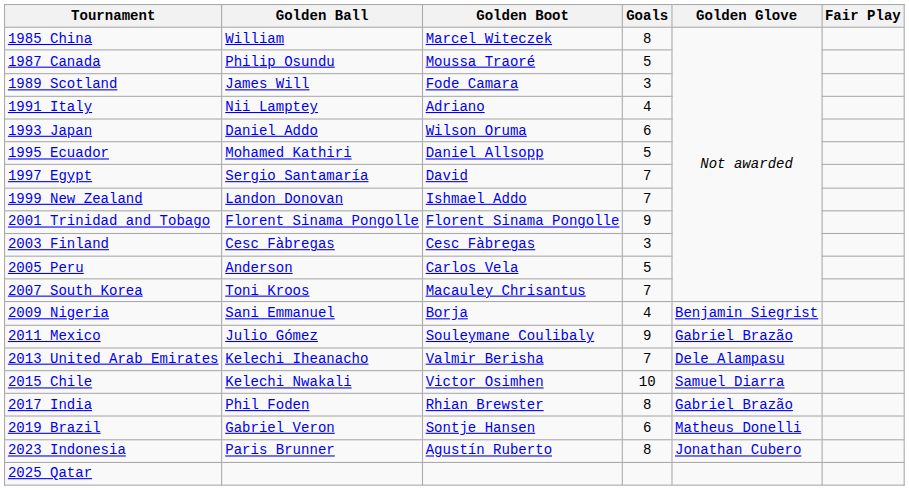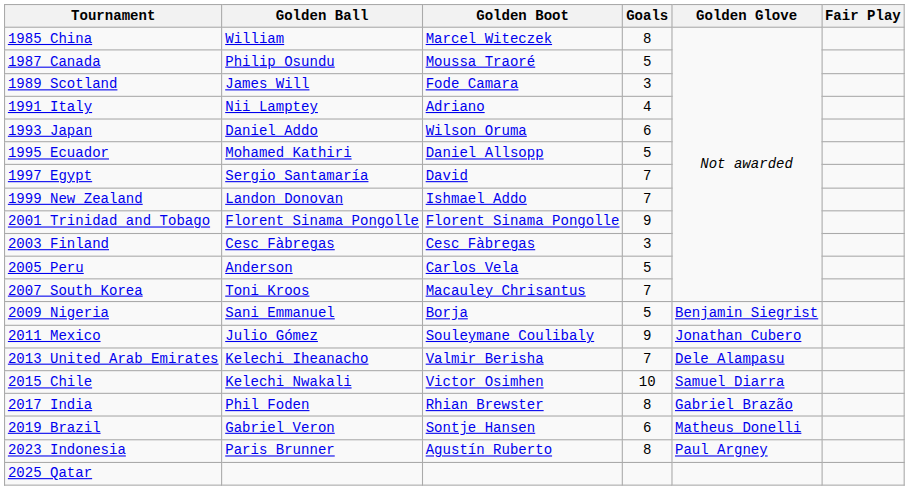2009 Nigeria | Goals: 4 -> 5
2011 Mexico | Golden Glove: Gabriel Brazão -> Jonathan Cubero
2023 Indonesia | Golden Glove: Jonathan Cubero -> Paul Argney
